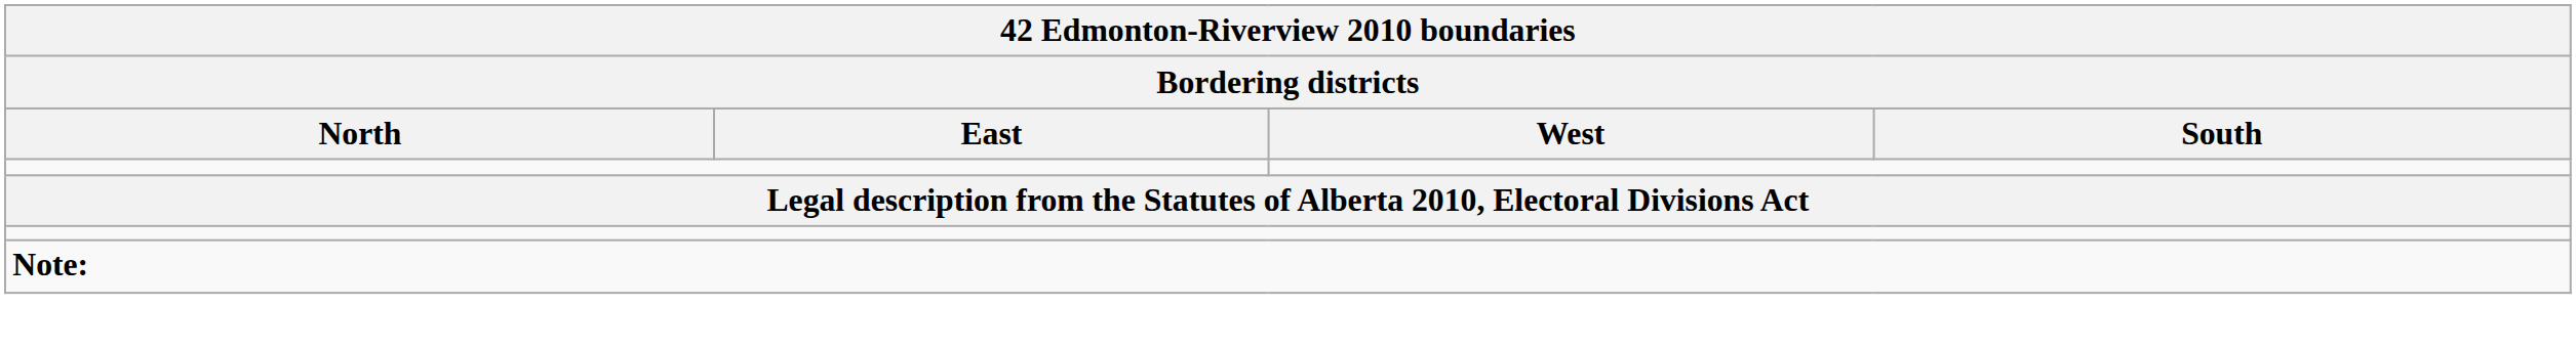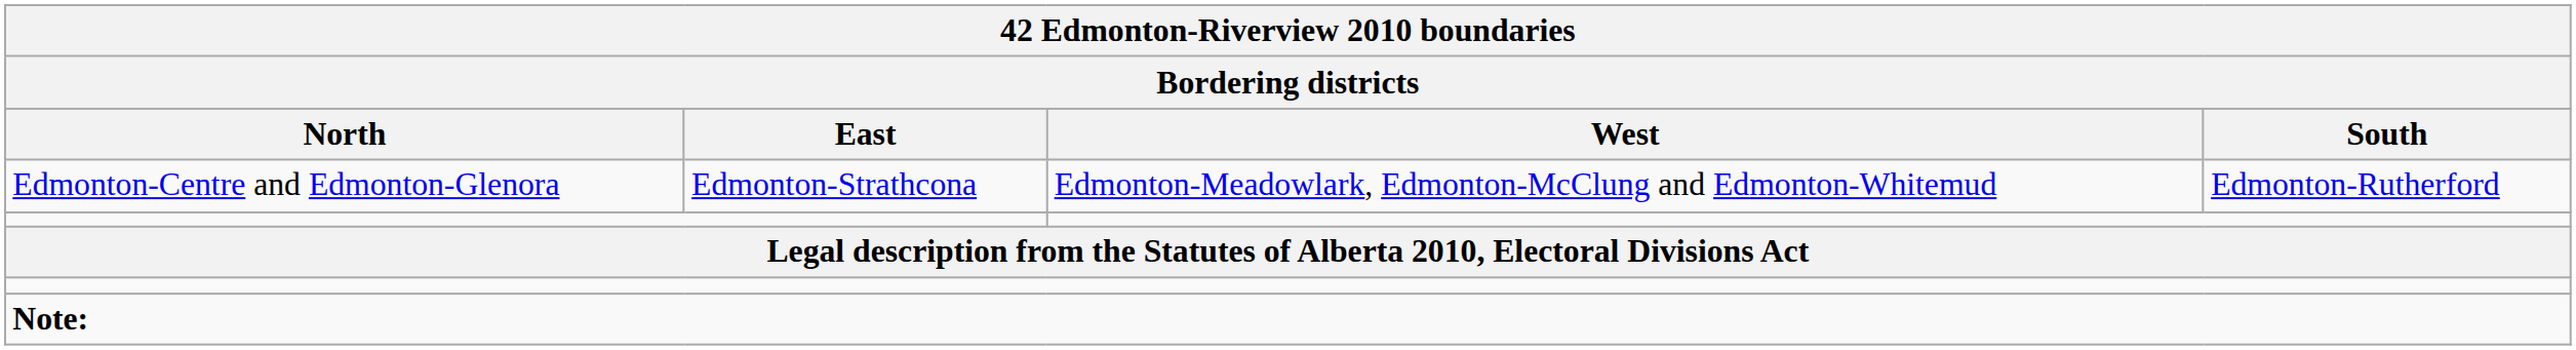+ row: Edmonton-Centre and Edmonton-Glenora | Edmonton-Strathcona | Edmonton-Meadowlark, Edmonton-McClung and Edmonton-Whitemud | Edmonton-Rutherford
